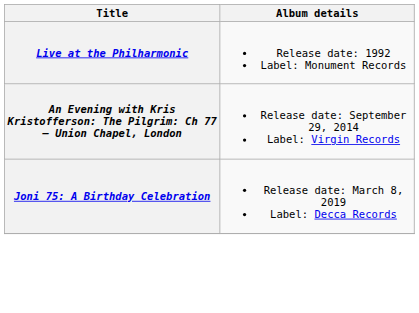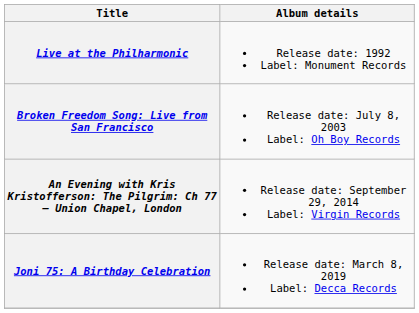+ row: Broken Freedom Song: Live from San Francisco | Release date: July 8, 2003 Label: Oh Boy Records
